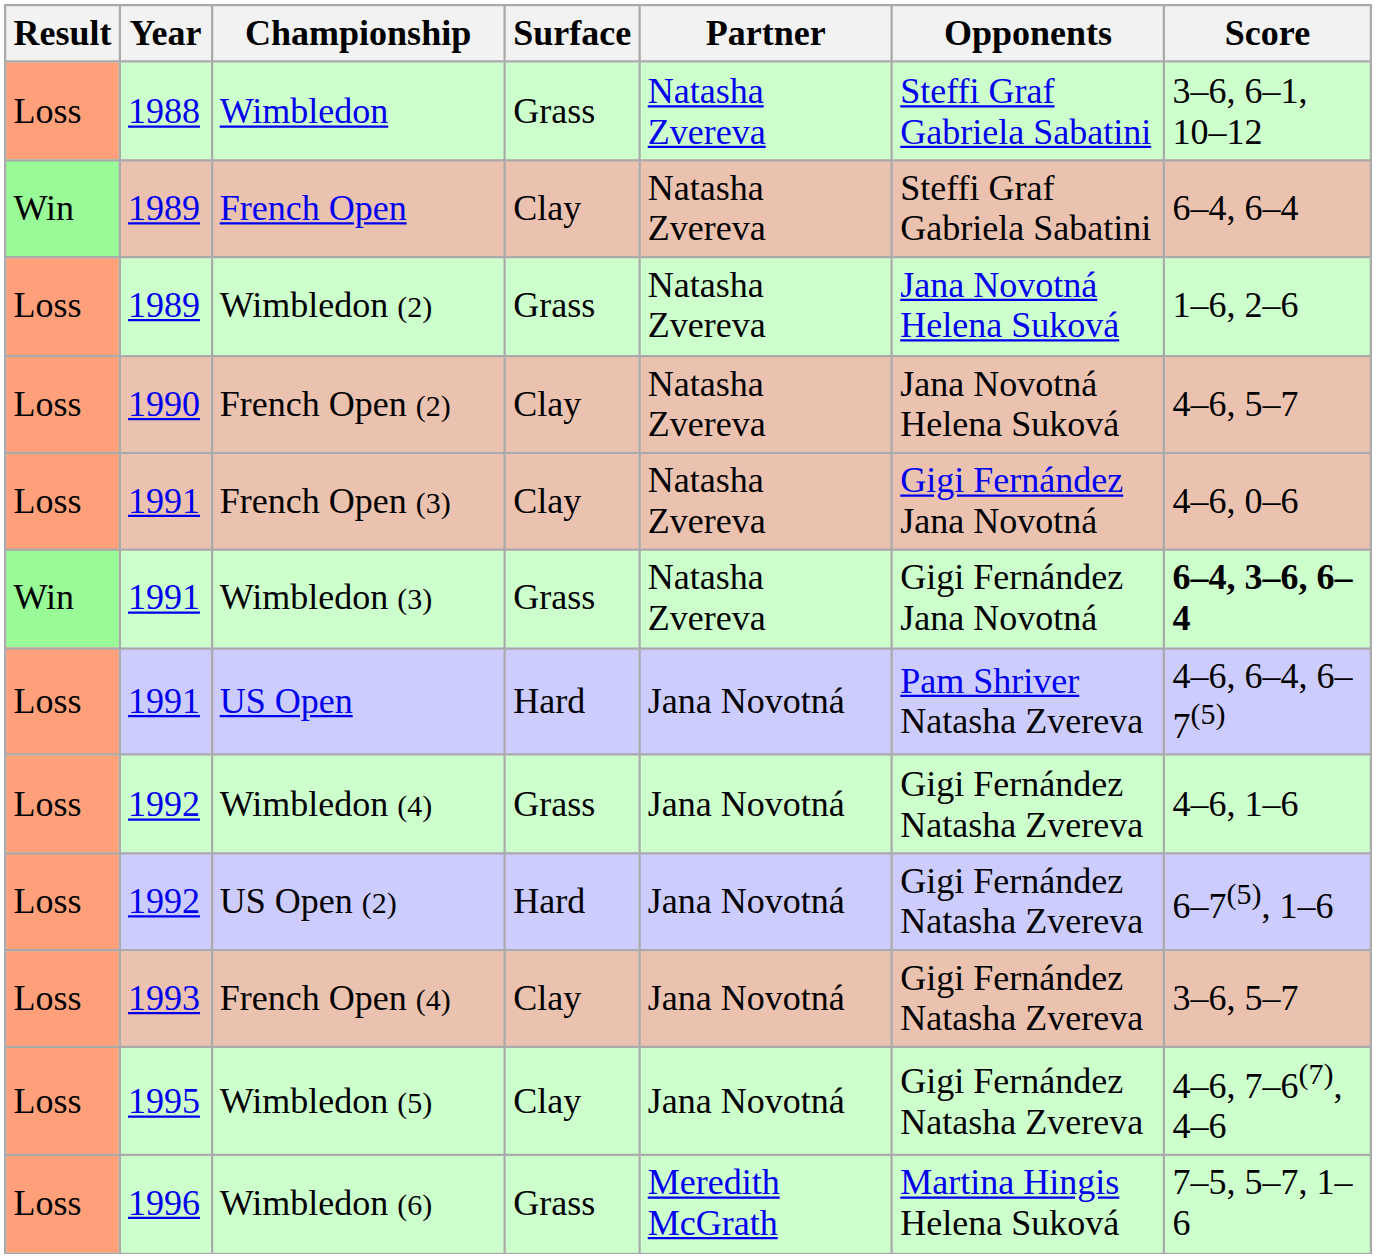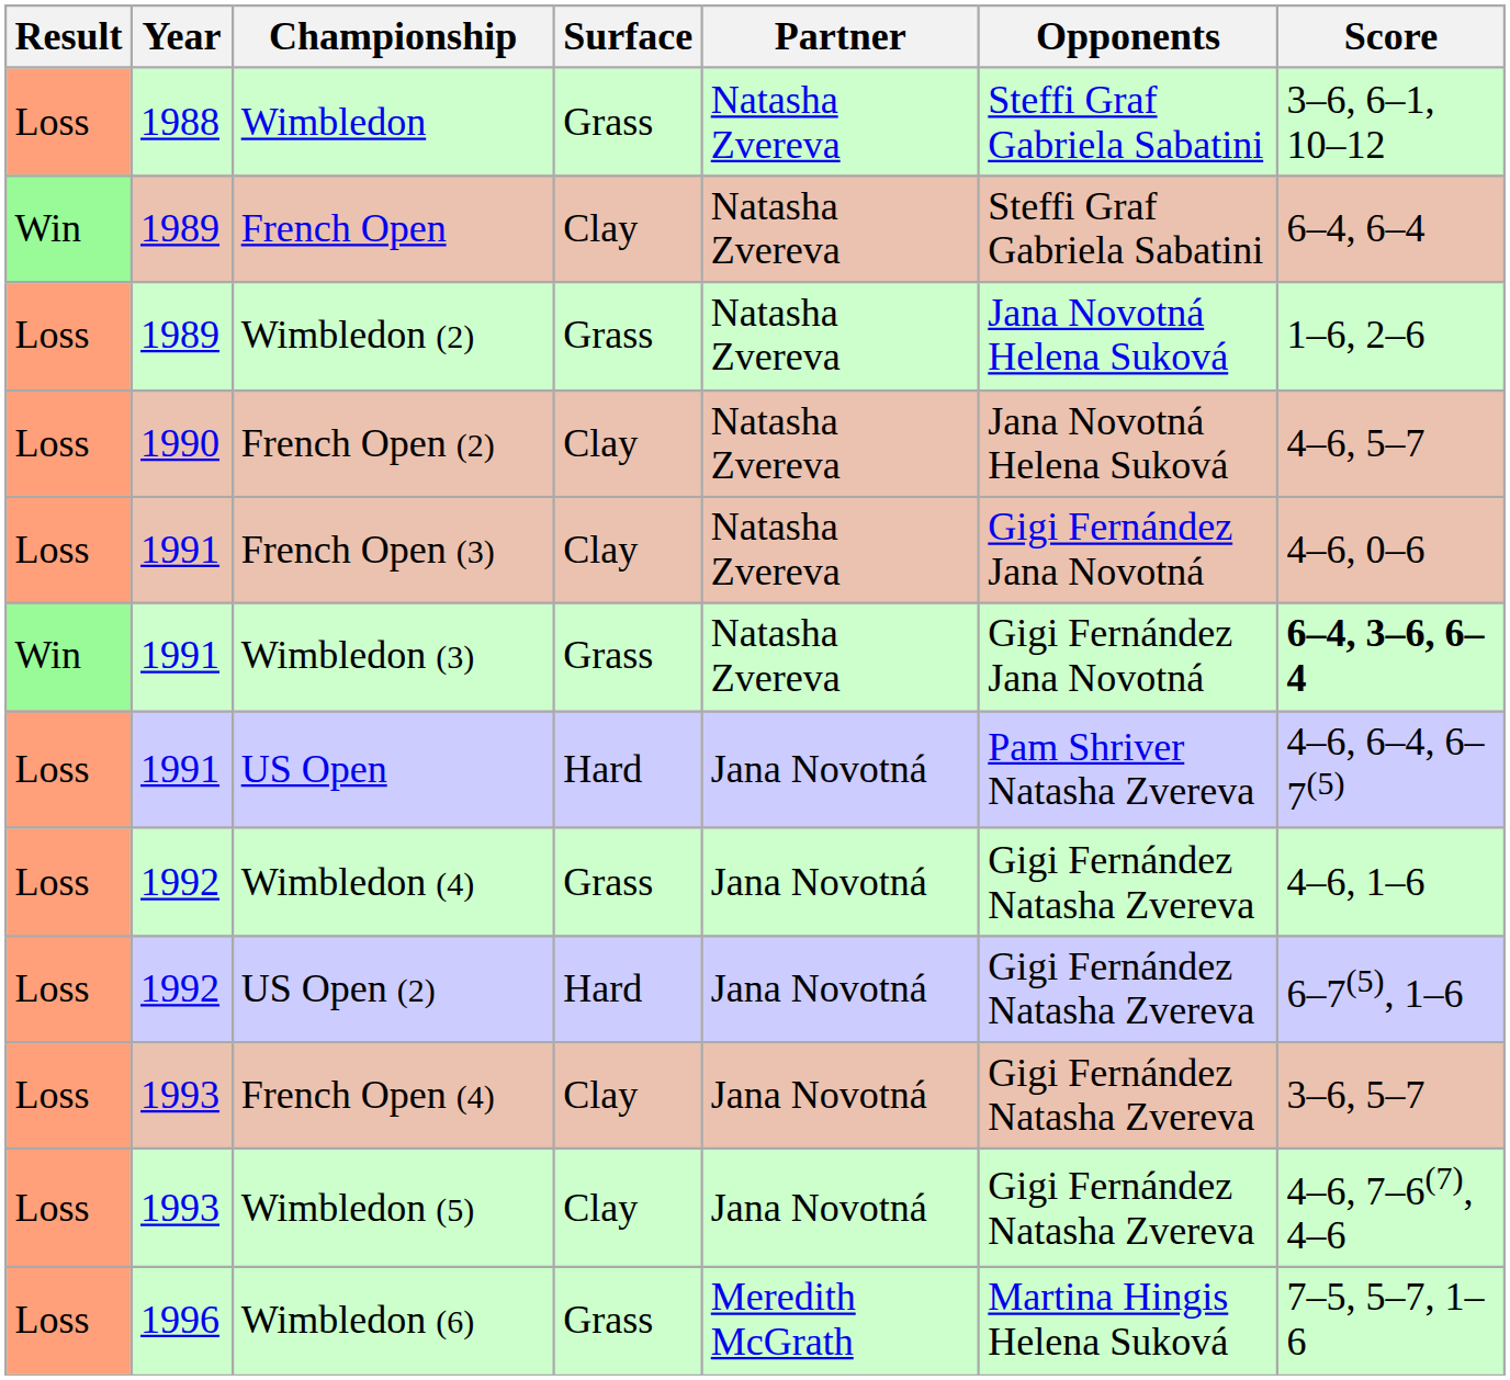Wimbledon (5) | Year: 1995 -> 1993
